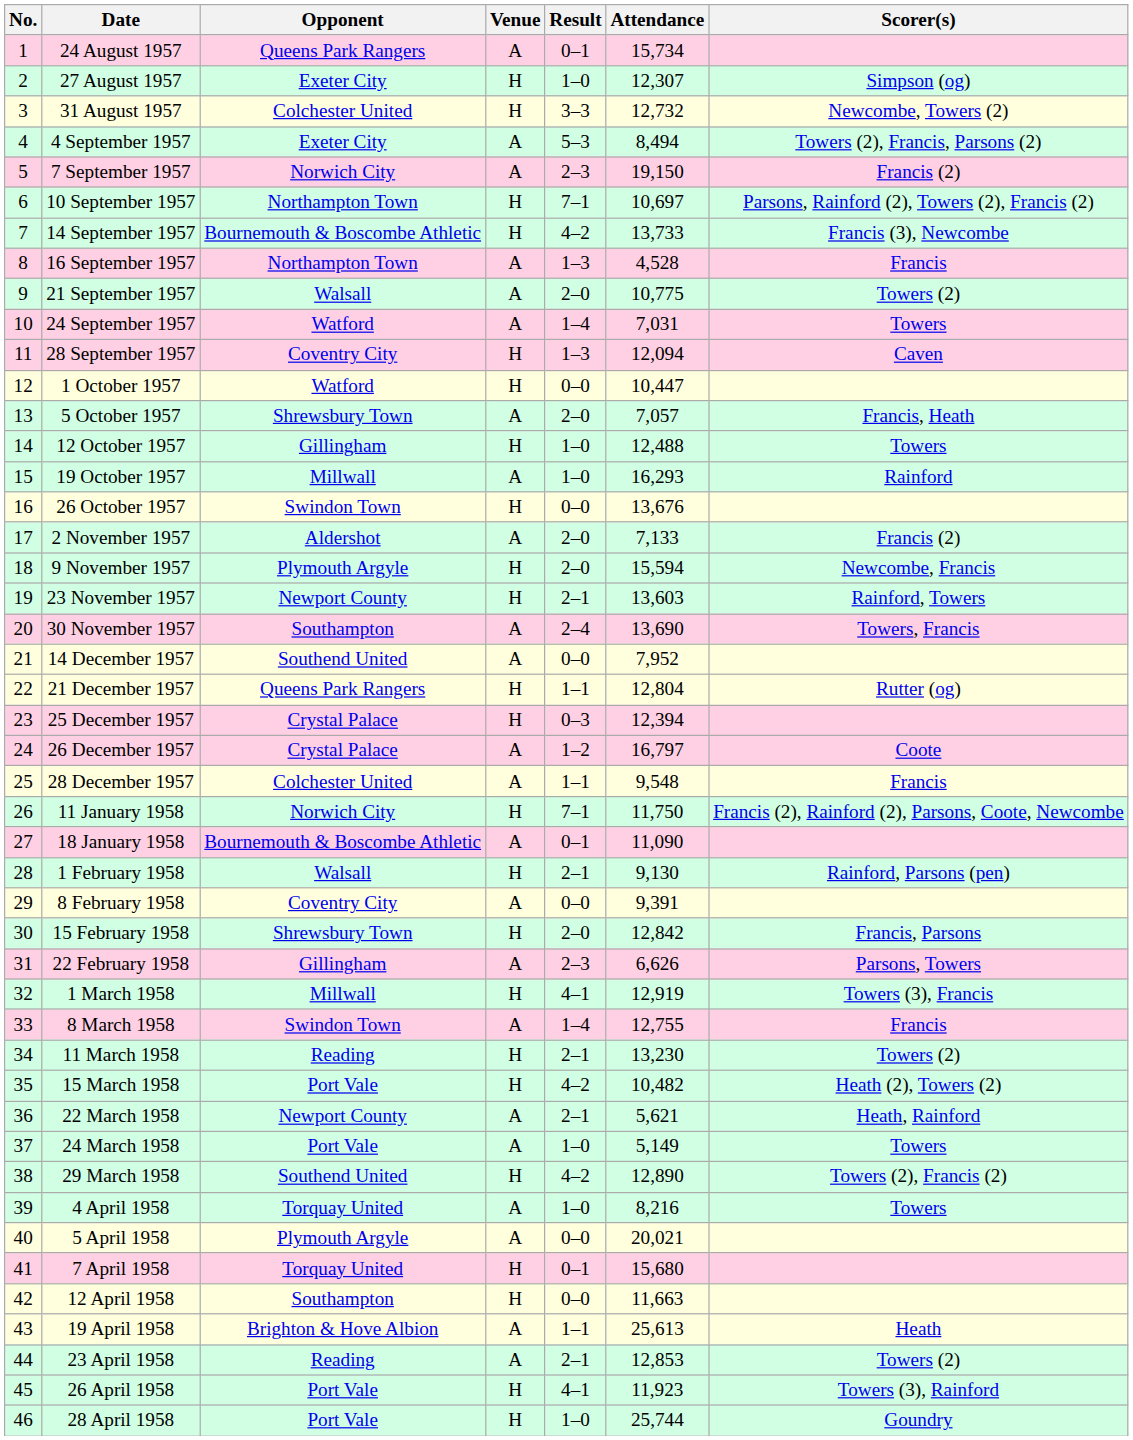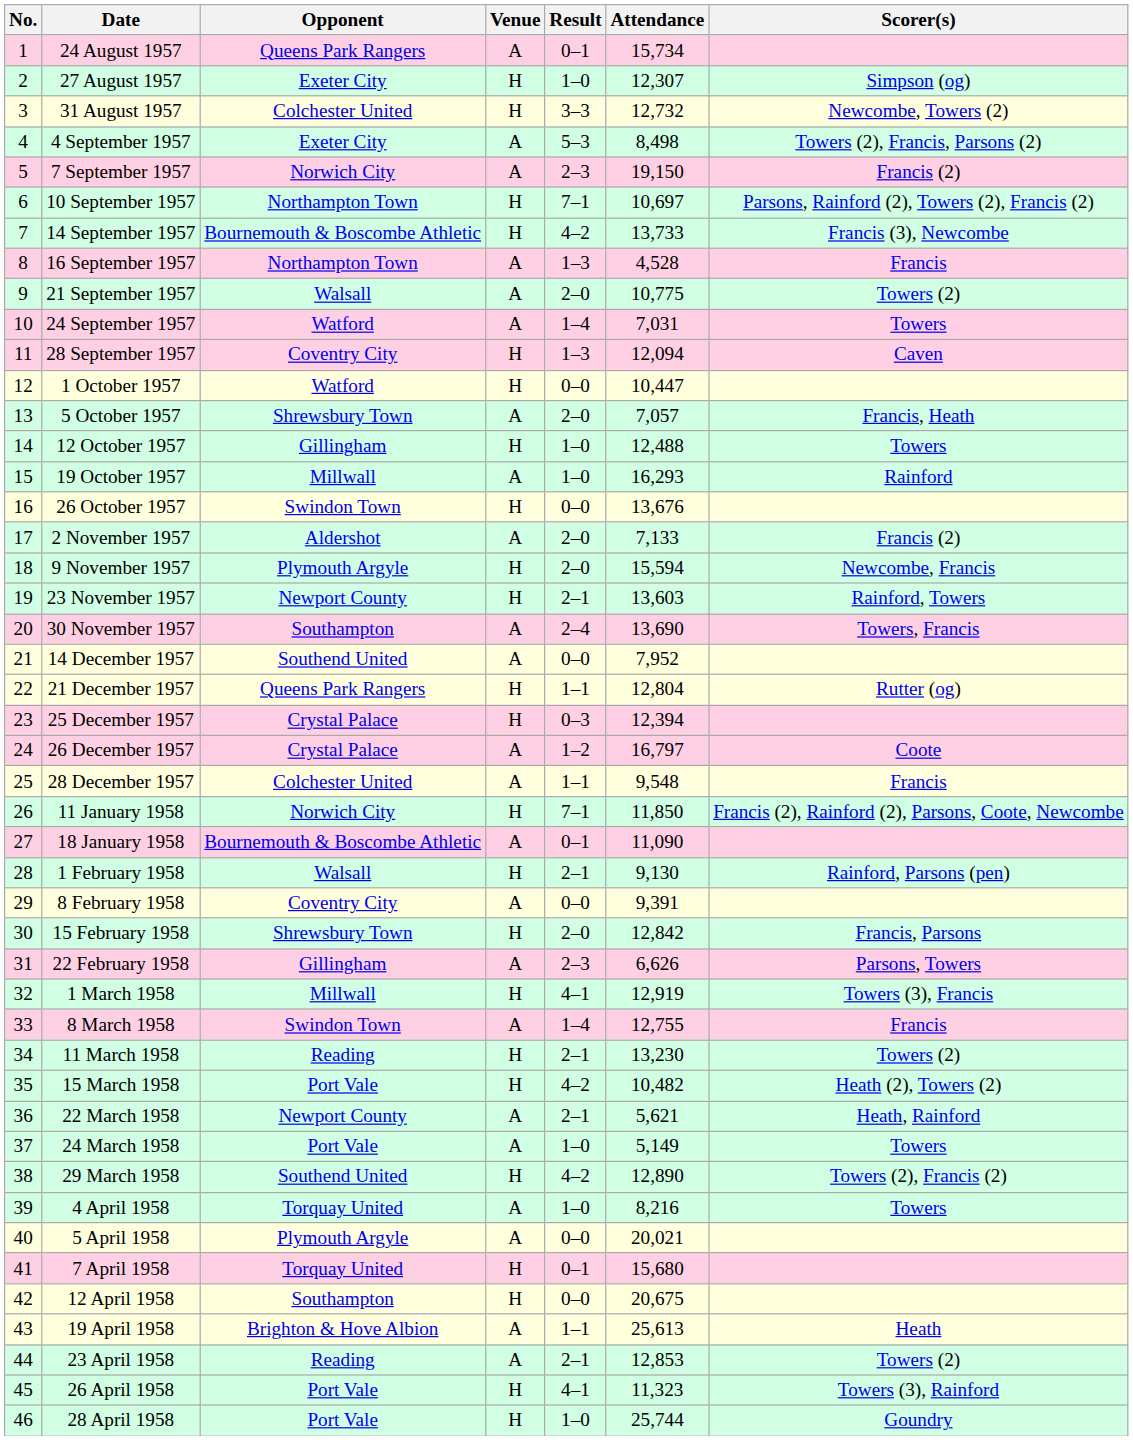4 September 1957 | Attendance: 8,494 -> 8,498
11 January 1958 | Attendance: 11,750 -> 11,850
12 April 1958 | Attendance: 11,663 -> 20,675
26 April 1958 | Attendance: 11,923 -> 11,323
